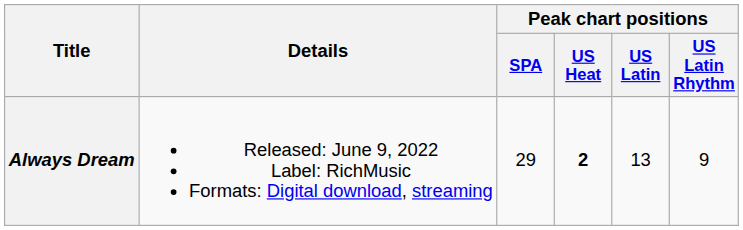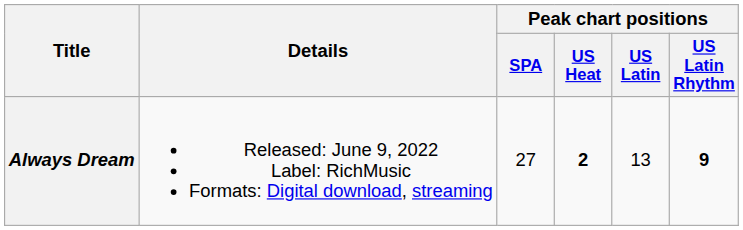Always Dream | Peak chart positions / SPA: 29 -> 27
Always Dream | Peak chart positions / US Latin Rhythm: normal -> bold
